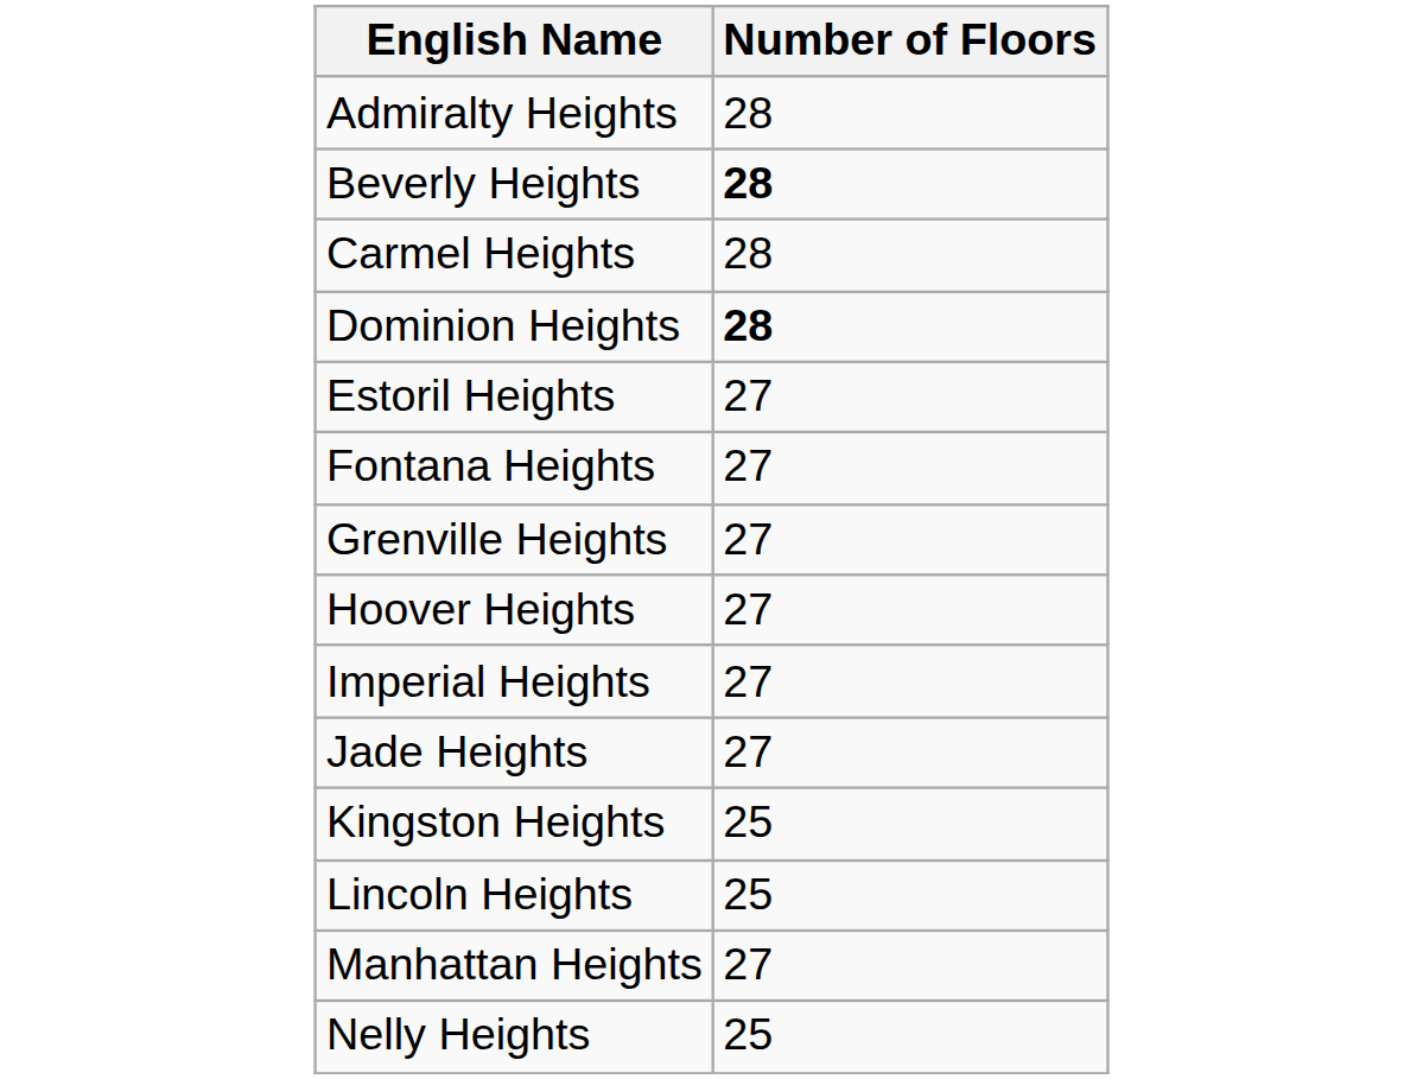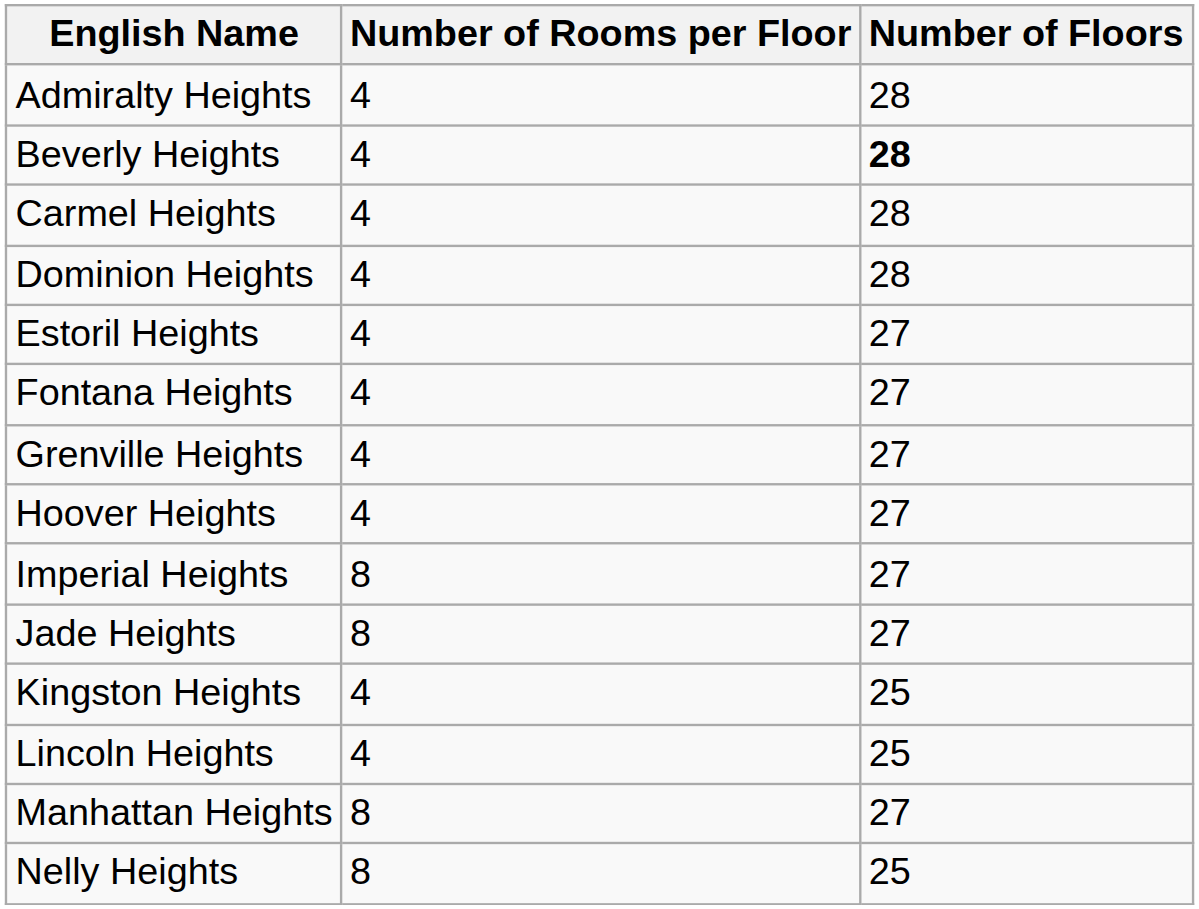+ column: Number of Rooms per Floor | 4 | 4 | 4 | 4 | 4 | 4 | 4 | 4 | 8 | 8 | 4 | 4 | 8 | 8
Dominion Heights | Number of Floors: bold -> normal
